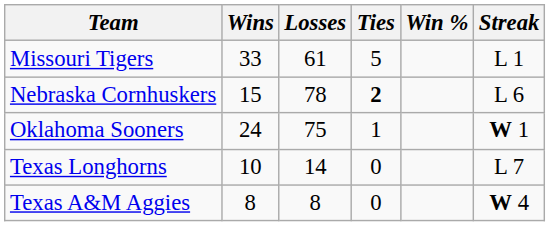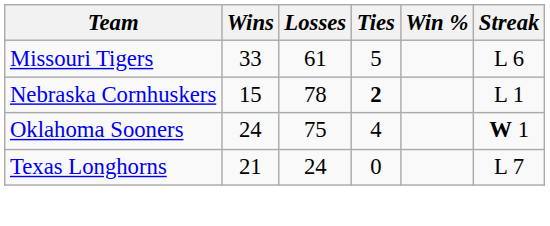Missouri Tigers | Streak: L 1 -> L 6
Nebraska Cornhuskers | Streak: L 6 -> L 1
Oklahoma Sooners | Ties: 1 -> 4
Texas Longhorns | Wins: 10 -> 21
Texas Longhorns | Losses: 14 -> 24
- row: Texas A&M Aggies | 8 | 8 | 0 | W 4
